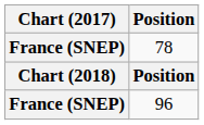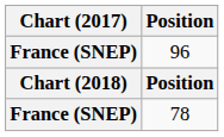rows swapped: 96 <-> 78
